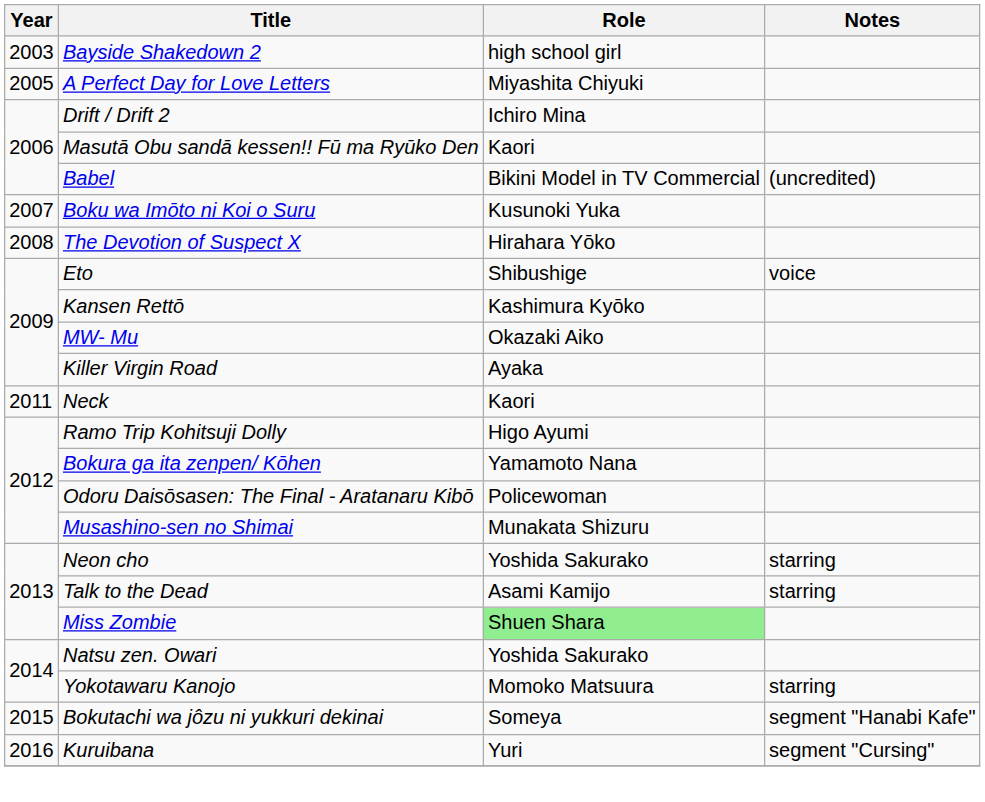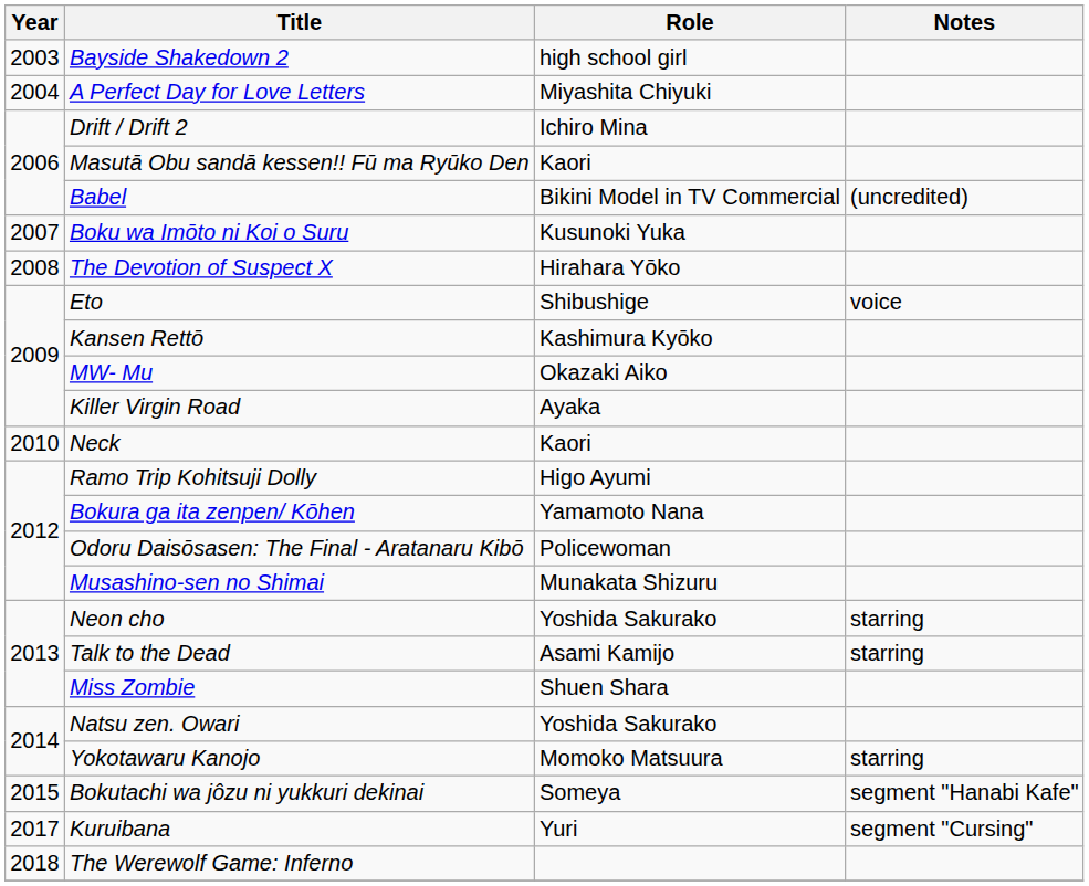A Perfect Day for Love Letters | Year: 2005 -> 2004
Neck | Year: 2011 -> 2010
Miss Zombie | Role: lightgreen background -> no background
Kuruibana | Year: 2016 -> 2017
+ row: 2018 | The Werewolf Game: Inferno
